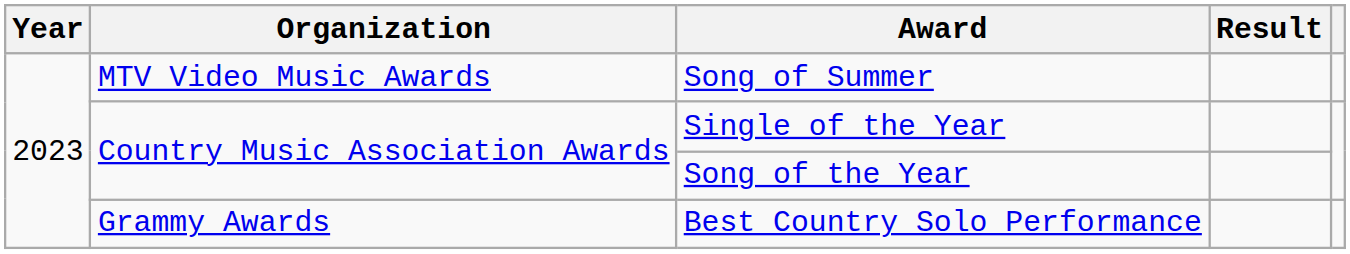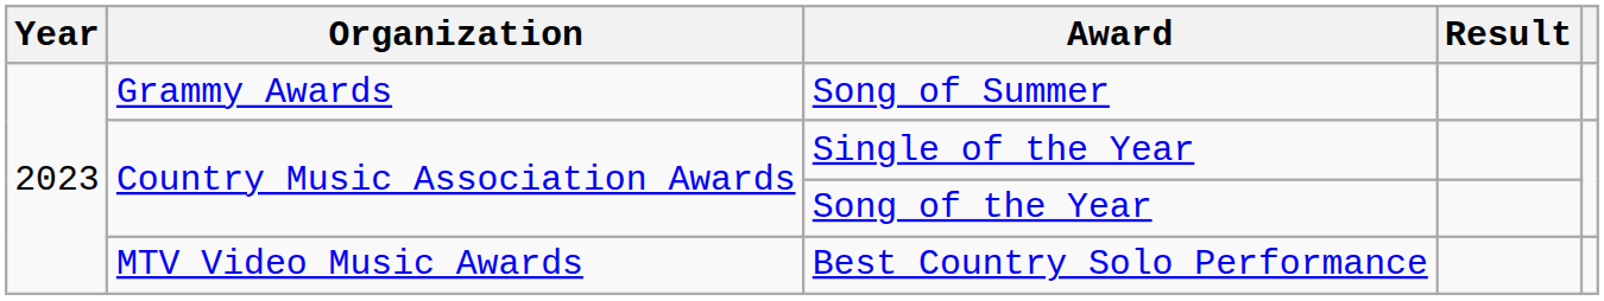Song of Summer | Organization: MTV Video Music Awards -> Grammy Awards
Best Country Solo Performance | Organization: Grammy Awards -> MTV Video Music Awards
